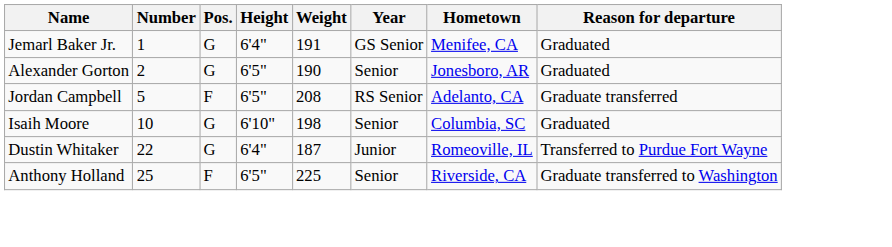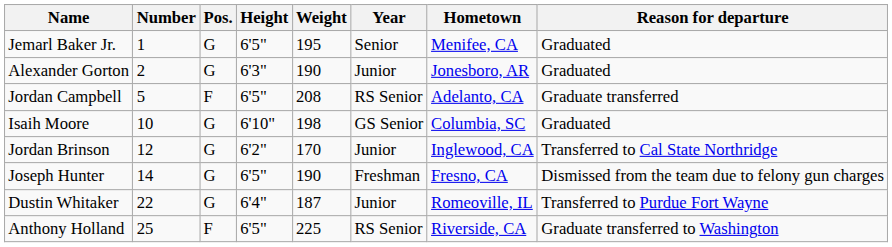Jemarl Baker Jr. | Height: 6'4" -> 6'5"
Jemarl Baker Jr. | Weight: 191 -> 195
Jemarl Baker Jr. | Year: GS Senior -> Senior
Alexander Gorton | Height: 6'5" -> 6'3"
Alexander Gorton | Year: Senior -> Junior
Isaih Moore | Year: Senior -> GS Senior
+ row: Jordan Brinson | 12 | G | 6'2" | 170 | Junior | Inglewood, CA | Transferred to Cal State Northridge
+ row: Joseph Hunter | 14 | G | 6'5" | 190 | Freshman | Fresno, CA | Dismissed from the team due to felony gun charges
Anthony Holland | Year: Senior -> RS Senior
